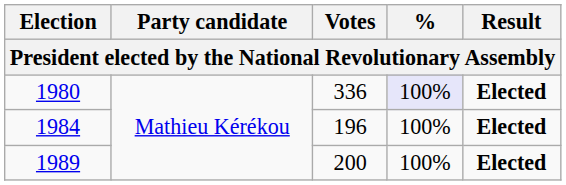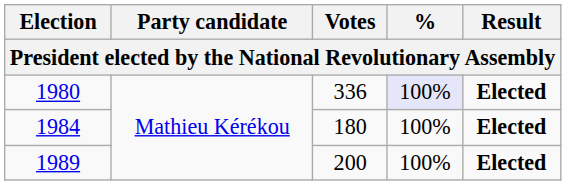1984 | Votes: 196 -> 180
